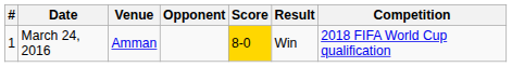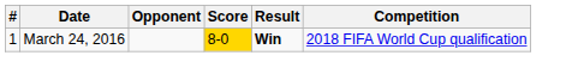- column: Venue | Amman
March 24, 2016 | Result: normal -> bold
